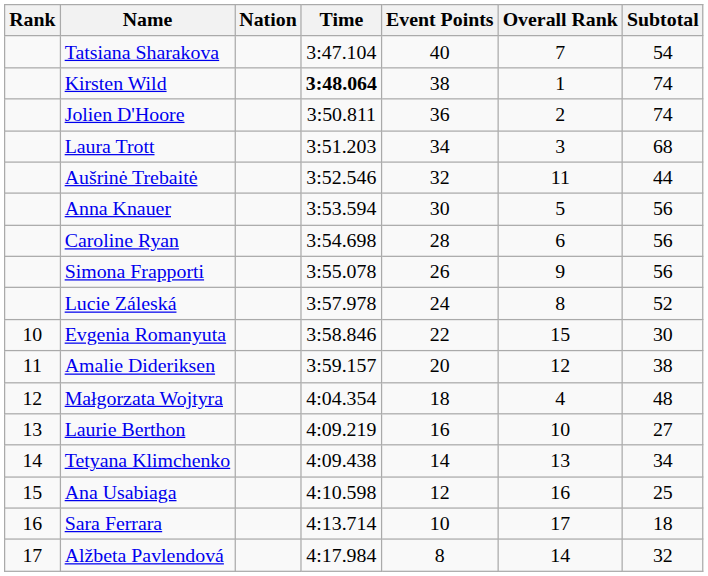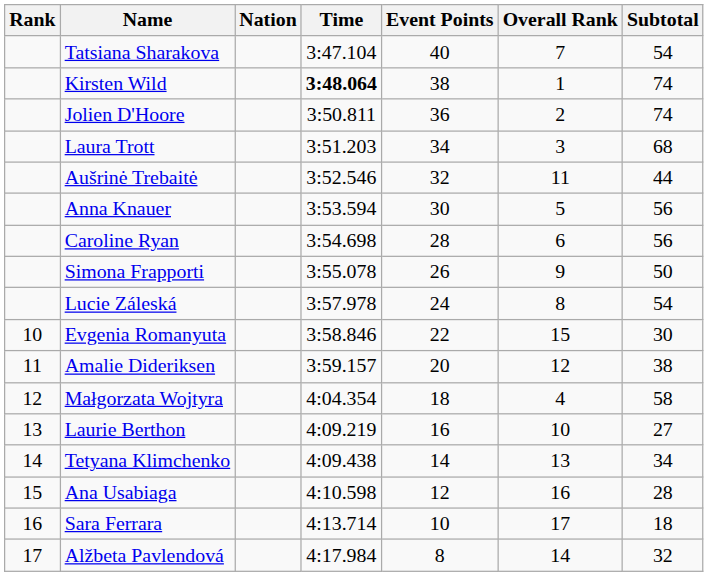Simona Frapporti | Subtotal: 56 -> 50
Lucie Záleská | Subtotal: 52 -> 54
Małgorzata Wojtyra | Subtotal: 48 -> 58
Ana Usabiaga | Subtotal: 25 -> 28
